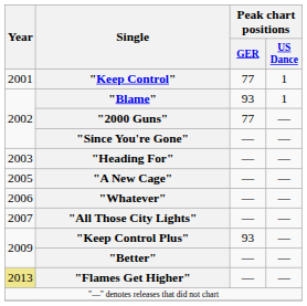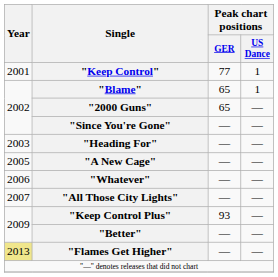"Blame" | Peak chart positions / GER: 93 -> 65
"2000 Guns" | Peak chart positions / GER: 77 -> 65
